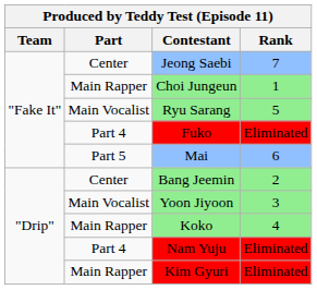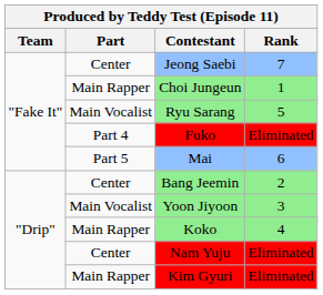Nam Yuju | Part: Part 4 -> Center
